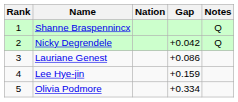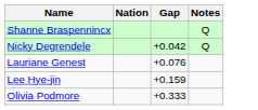- column: Rank | 1 | 2 | 3 | 4 | 5
Lauriane Genest | Gap: +0.086 -> +0.076
Olivia Podmore | Gap: +0.334 -> +0.333
